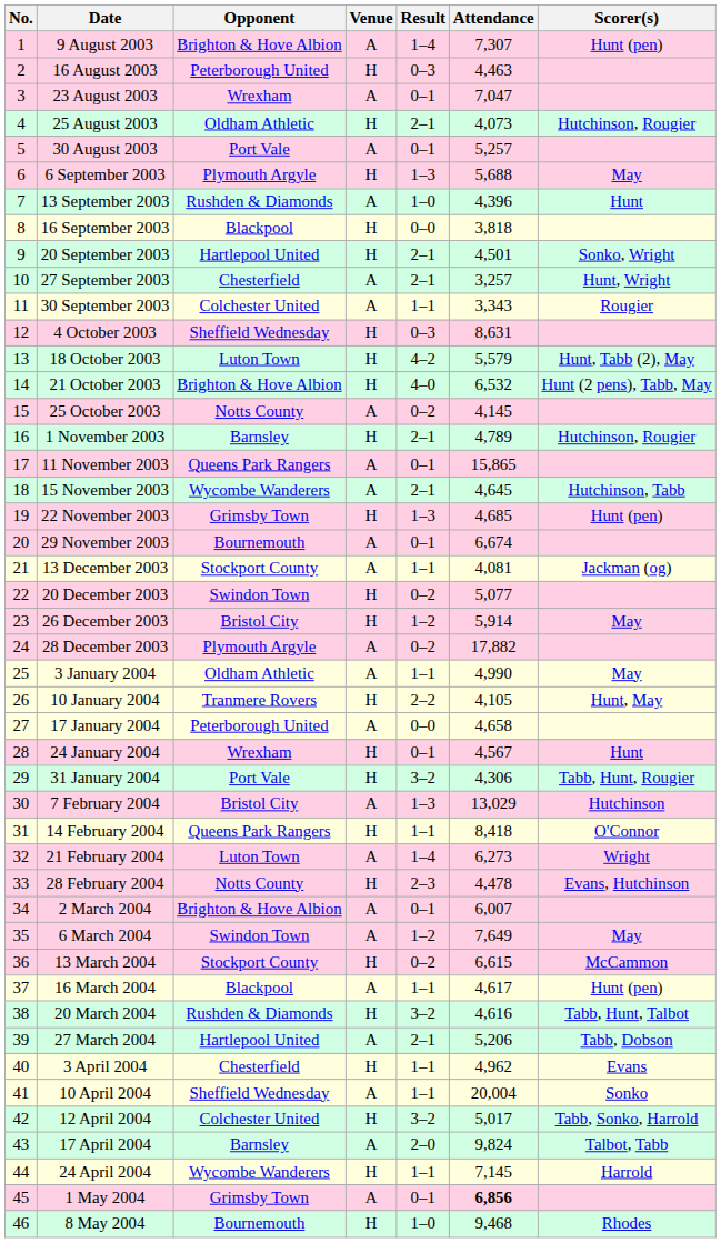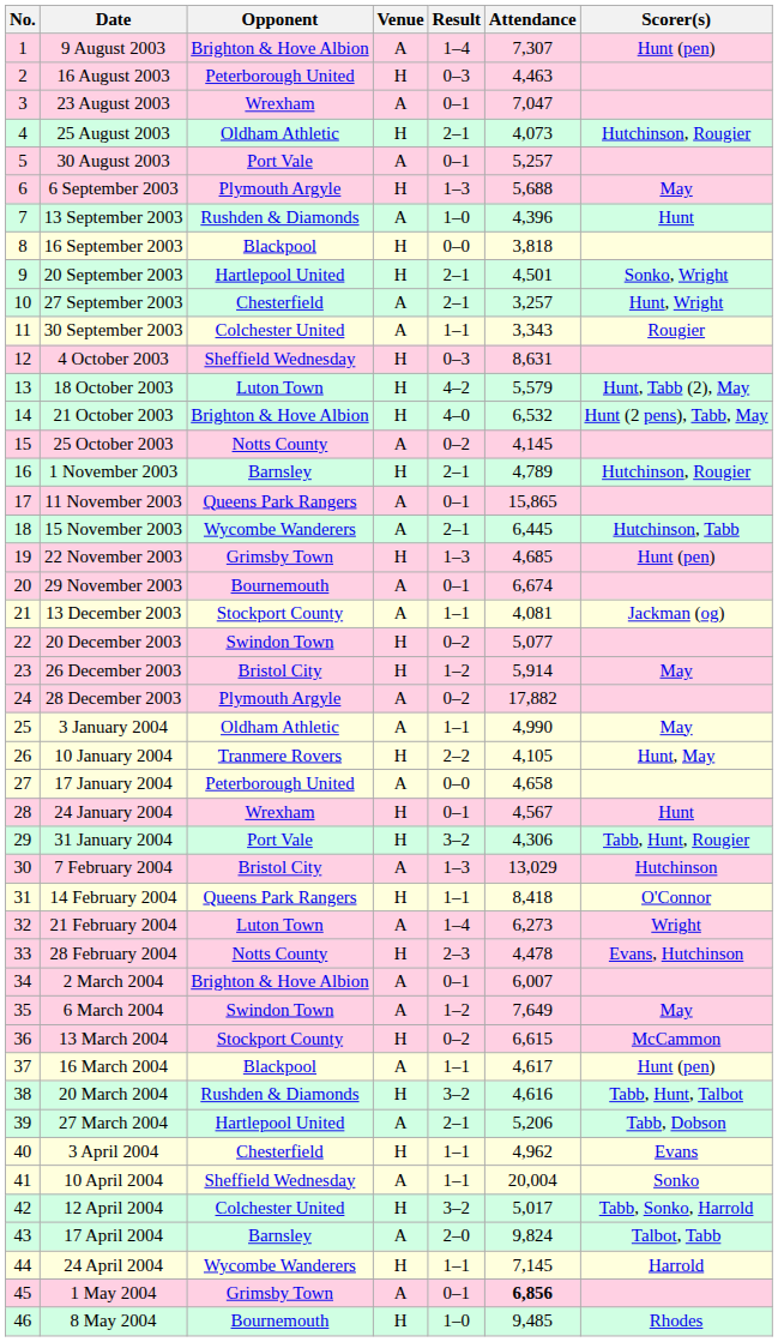15 November 2003 | Attendance: 4,645 -> 6,445
8 May 2004 | Attendance: 9,468 -> 9,485
